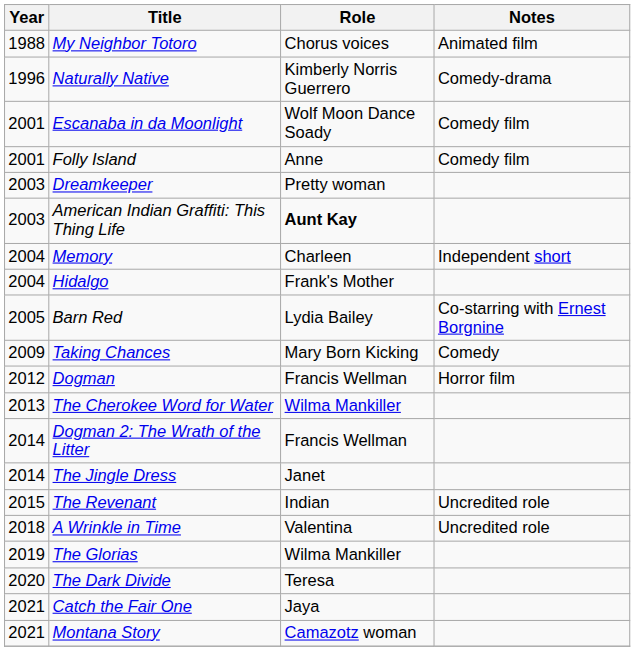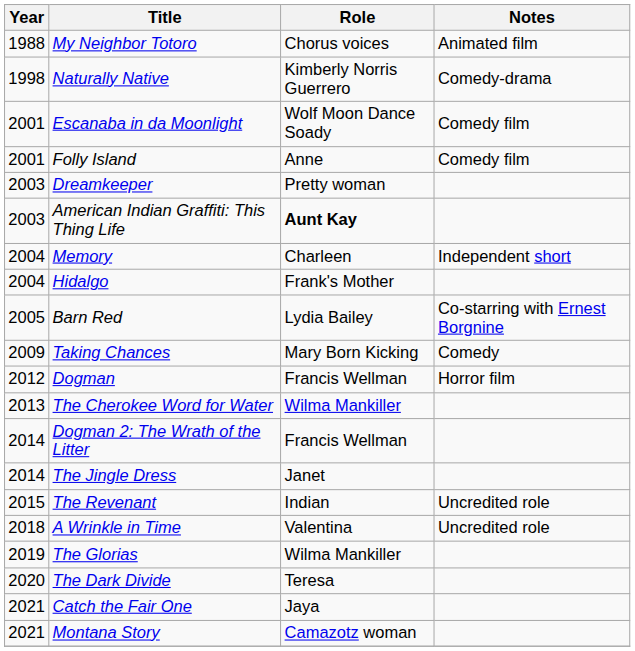Naturally Native | Year: 1996 -> 1998
